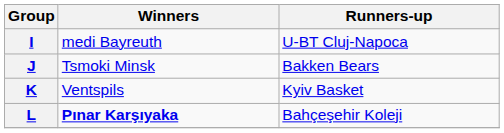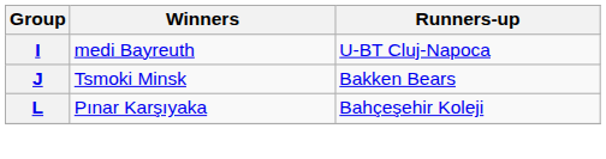- row: K | Ventspils | Kyiv Basket
L | Winners: bold -> normal
